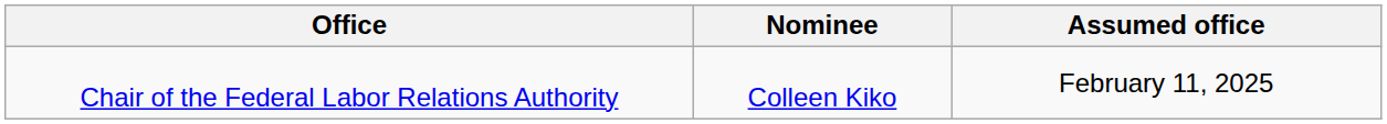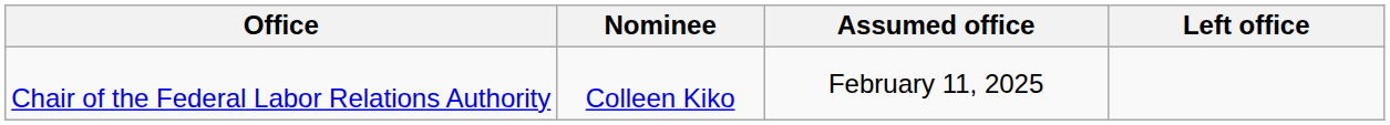+ column: Left office
